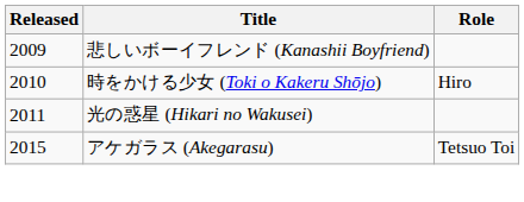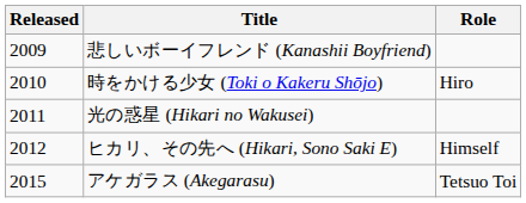+ row: 2012 | ヒカリ、その先へ (Hikari, Sono Saki E) | Himself
